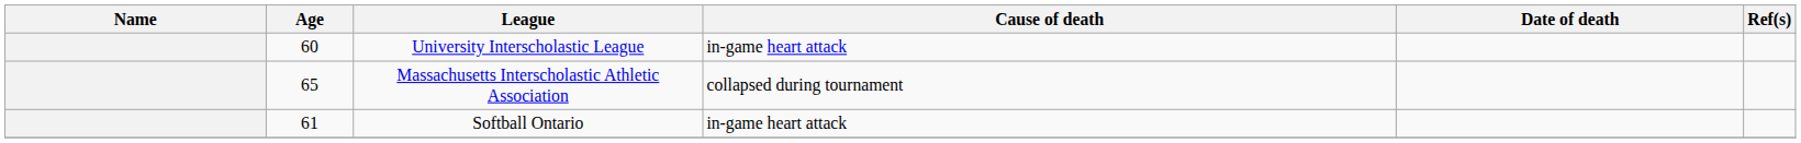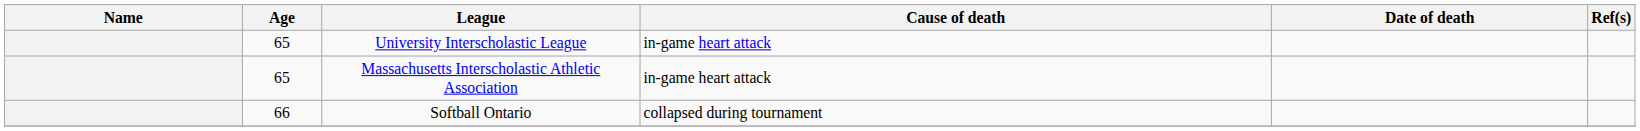University Interscholastic League | Age: 60 -> 65
Massachusetts Interscholastic Athletic Association | Cause of death: collapsed during tournament -> in-game heart attack
Softball Ontario | Age: 61 -> 66
Softball Ontario | Cause of death: in-game heart attack -> collapsed during tournament
